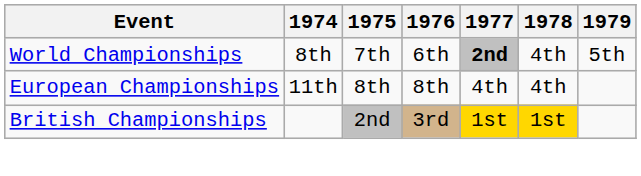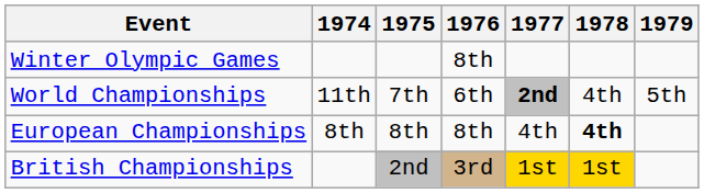+ row: Winter Olympic Games | 8th
World Championships | 1974: 8th -> 11th
European Championships | 1974: 11th -> 8th
European Championships | 1978: normal -> bold
